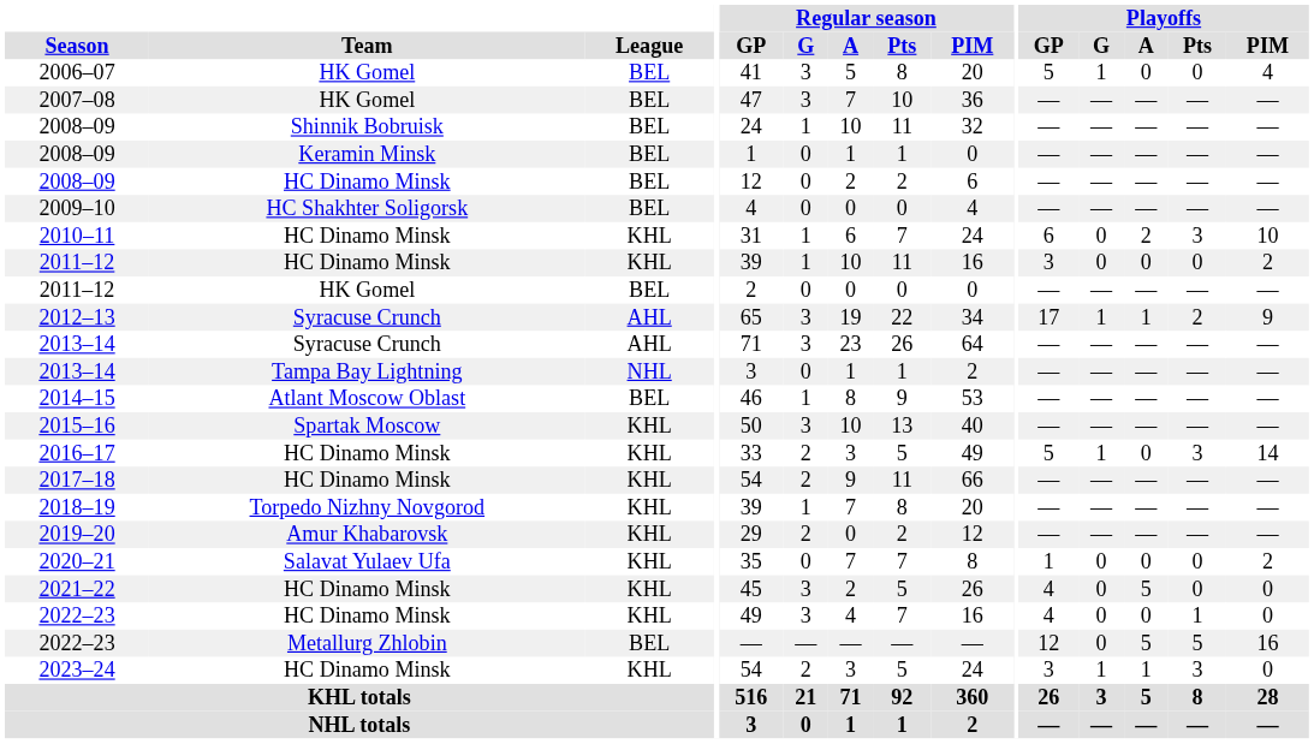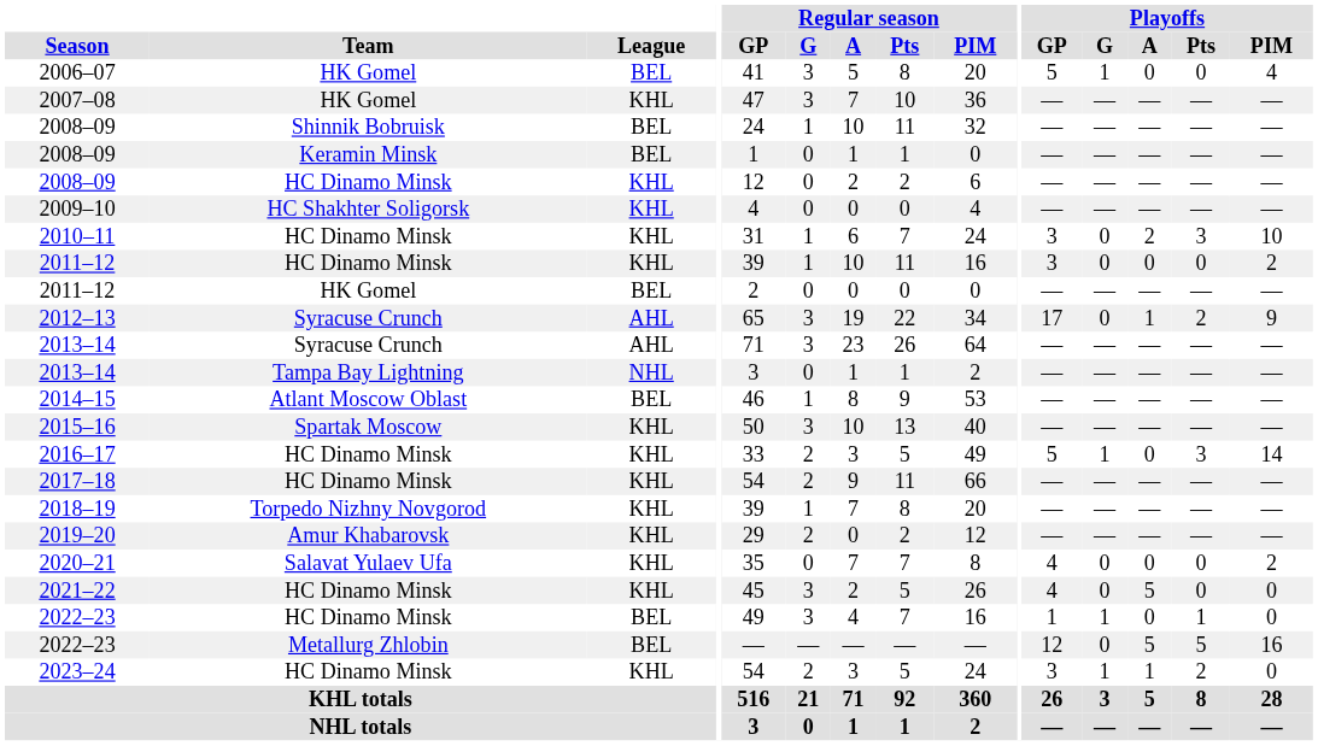2007–08 | League: BEL -> KHL
2008–09 / HC Dinamo Minsk | League: BEL -> KHL
2009–10 | League: BEL -> KHL
2010–11 | Playoffs / GP: 6 -> 3
2012–13 | Playoffs / G: 1 -> 0
2020–21 | Playoffs / GP: 1 -> 4
2022–23 / HC Dinamo Minsk | League: KHL -> BEL
2022–23 / HC Dinamo Minsk | Playoffs / GP: 4 -> 1
2022–23 / HC Dinamo Minsk | Playoffs / G: 0 -> 1
2023–24 | Playoffs / Pts: 3 -> 2
